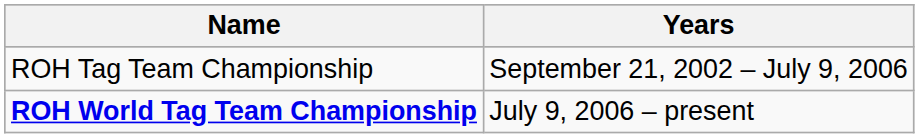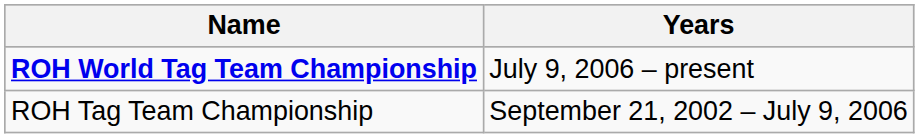rows swapped: ROH Tag Team Championship <-> ROH World Tag Team Championship
